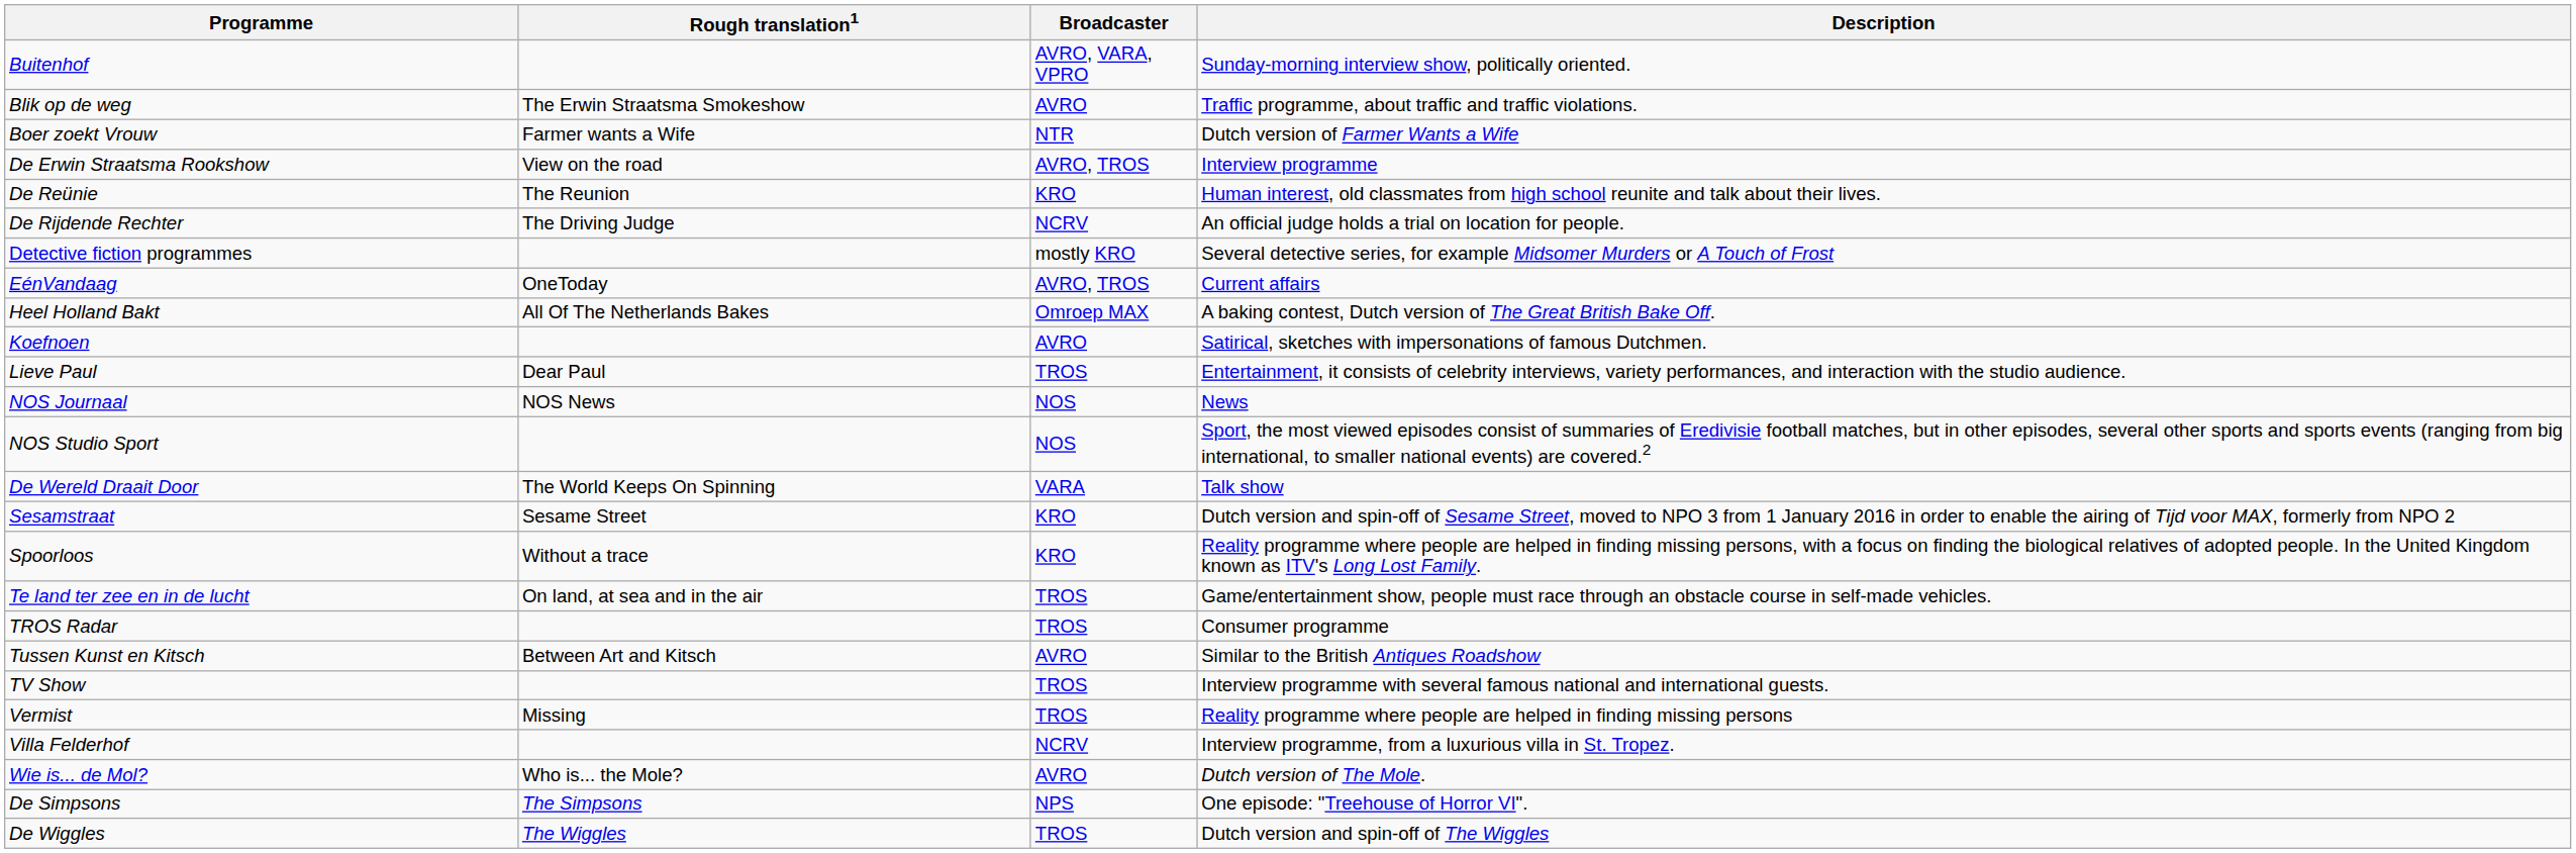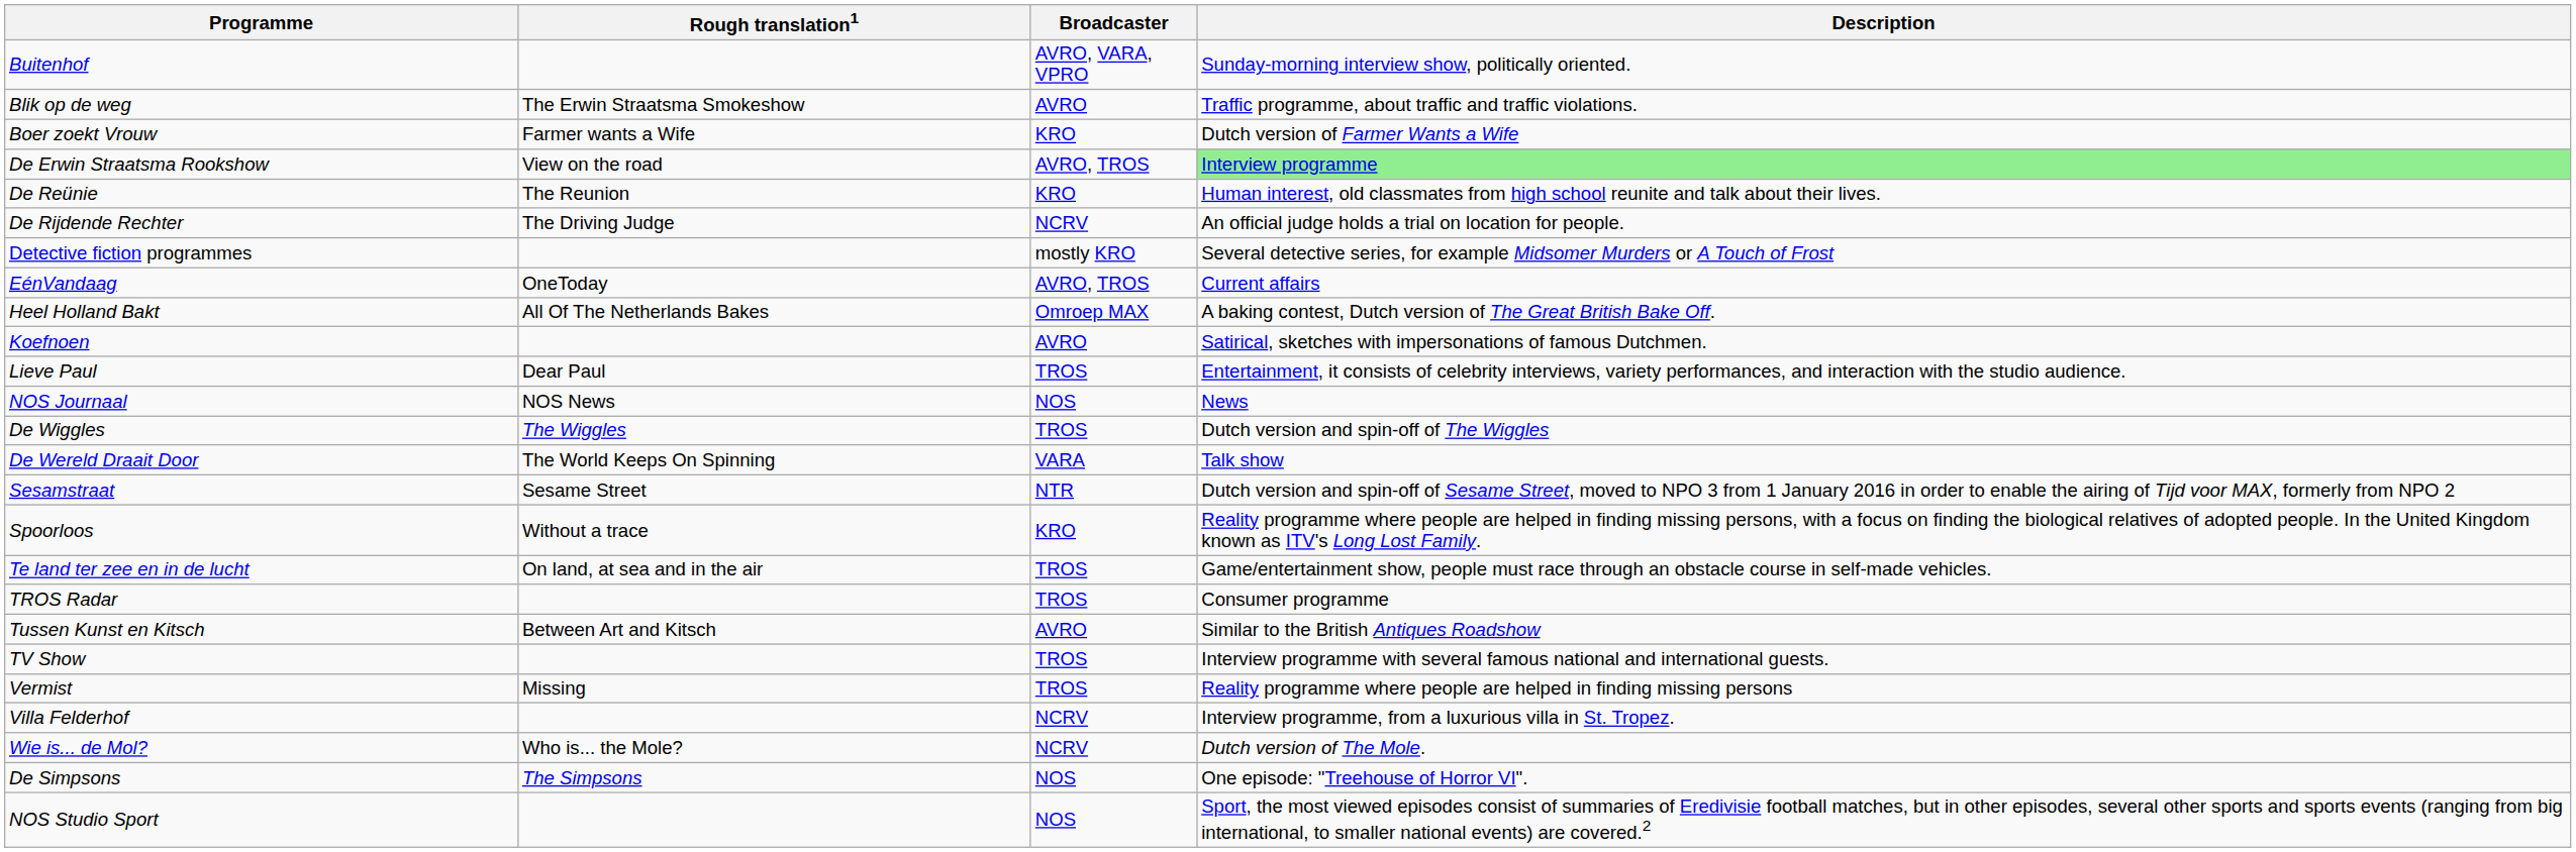Boer zoekt Vrouw | Broadcaster: NTR -> KRO
De Erwin Straatsma Rookshow | Description: no background -> lightgreen background
rows swapped: NOS Studio Sport <-> De Wiggles
Sesamstraat | Broadcaster: KRO -> NTR
Wie is... de Mol? | Broadcaster: AVRO -> NCRV
De Simpsons | Broadcaster: NPS -> NOS
